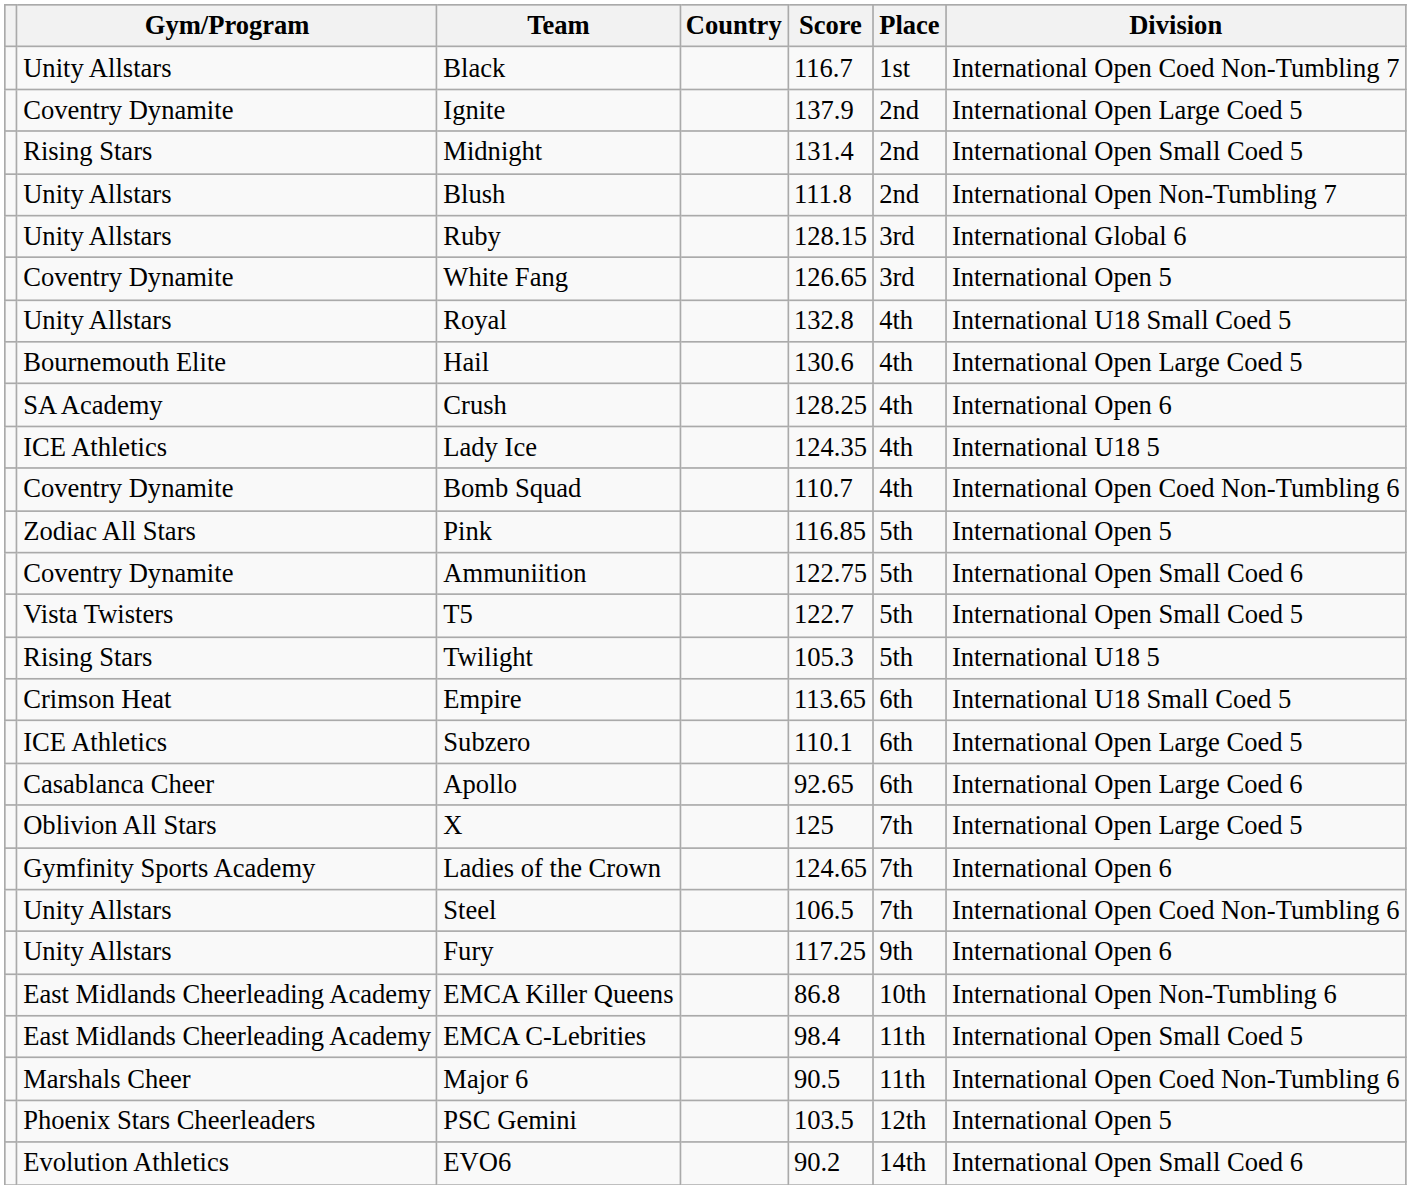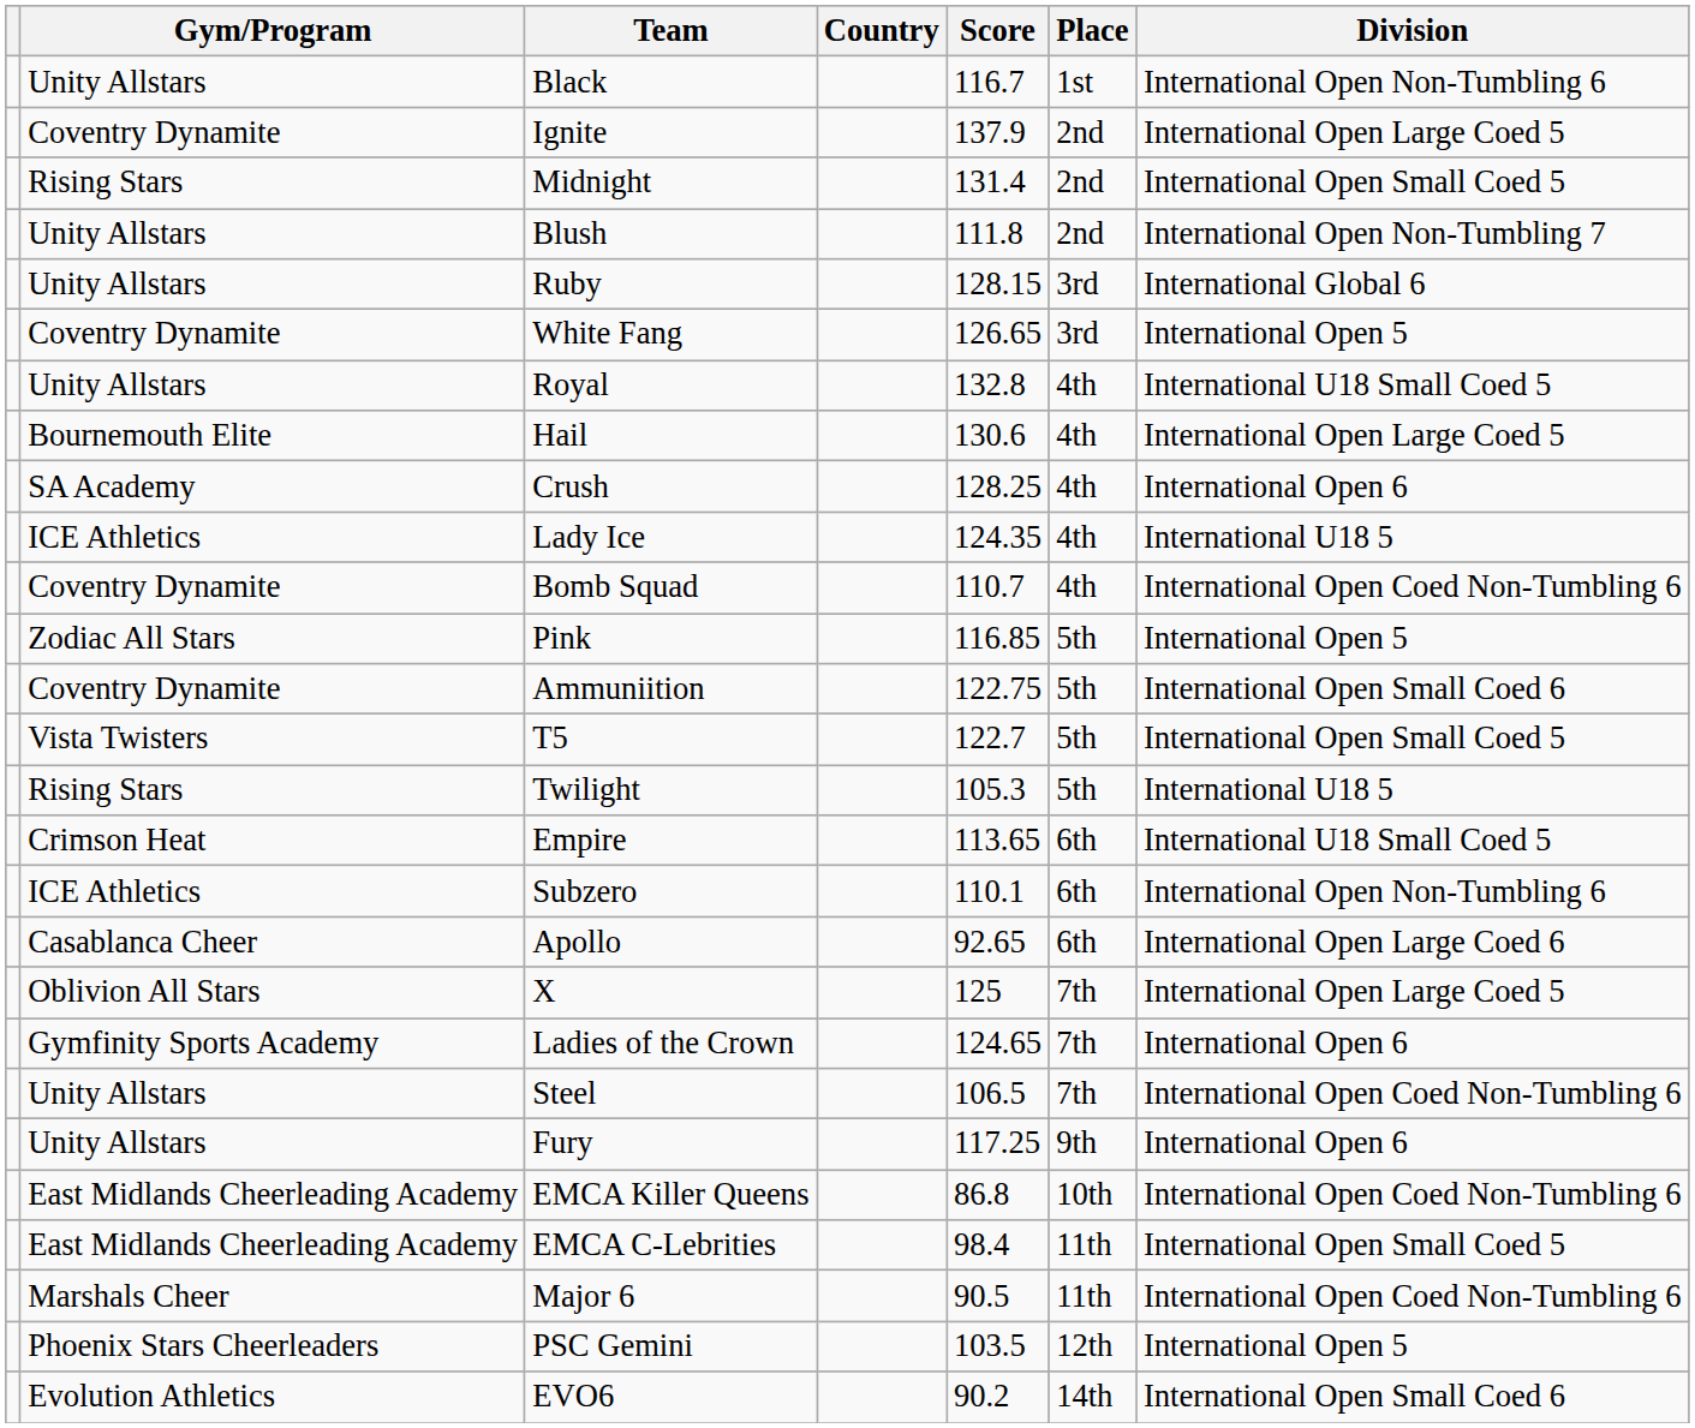Black | Division: International Open Coed Non-Tumbling 7 -> International Open Non-Tumbling 6
Subzero | Division: International Open Large Coed 5 -> International Open Non-Tumbling 6
EMCA Killer Queens | Division: International Open Non-Tumbling 6 -> International Open Coed Non-Tumbling 6
